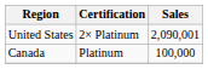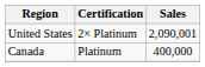Canada | Sales: 100,000 -> 400,000
